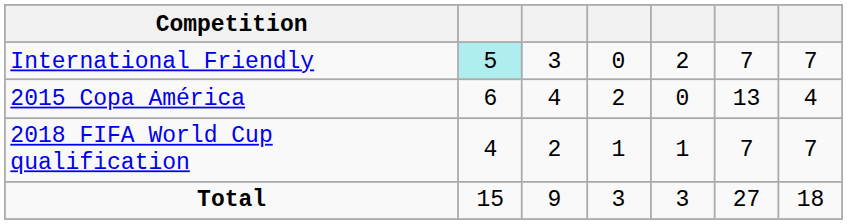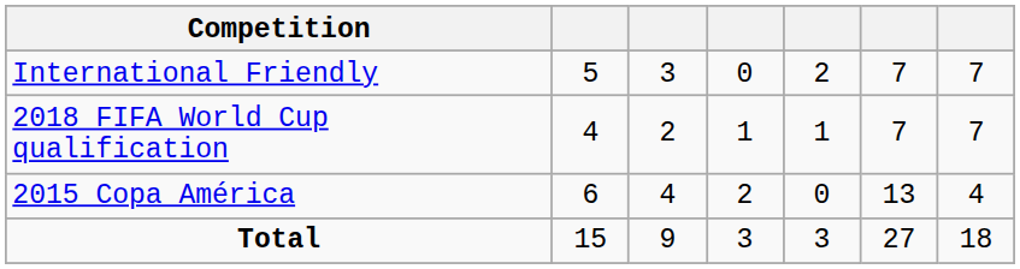International Friendly | column 2: paleturquoise background -> no background
rows swapped: 2015 Copa América <-> 2018 FIFA World Cup qualification
